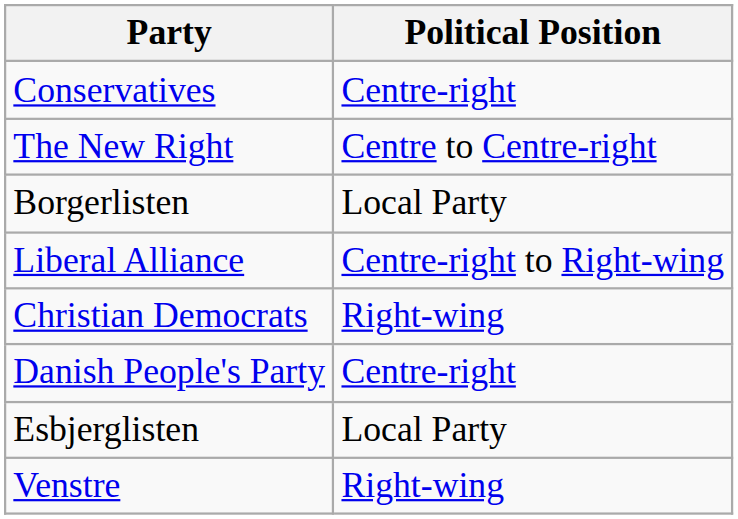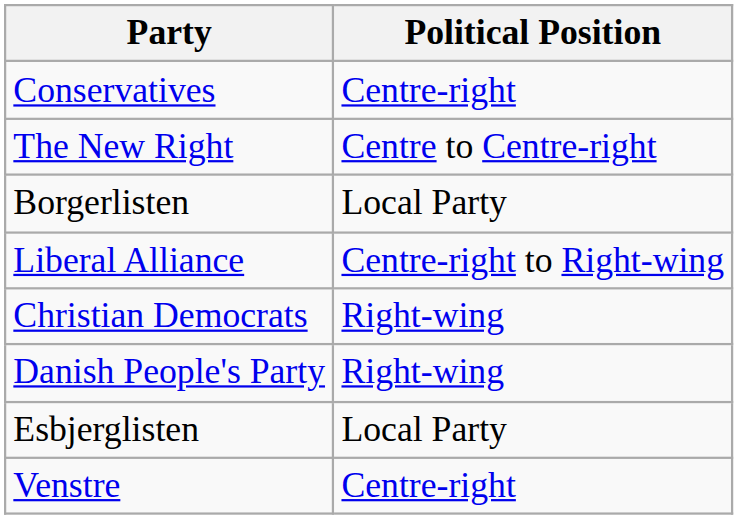Danish People's Party | Political Position: Centre-right -> Right-wing
Venstre | Political Position: Right-wing -> Centre-right
